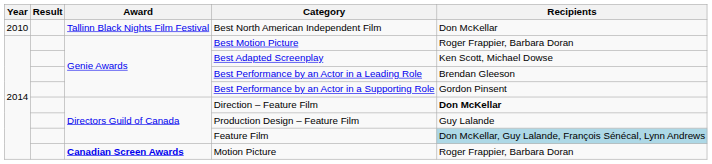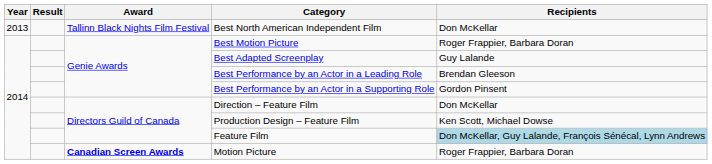Best North American Independent Film | Year: 2010 -> 2013
Best Adapted Screenplay | Recipients: Ken Scott, Michael Dowse -> Guy Lalande
Direction – Feature Film | Recipients: bold -> normal
Production Design – Feature Film | Recipients: Guy Lalande -> Ken Scott, Michael Dowse
